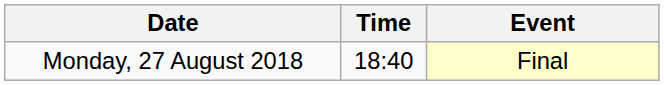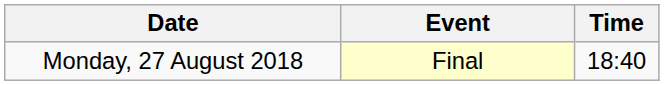columns swapped: Time <-> Event
